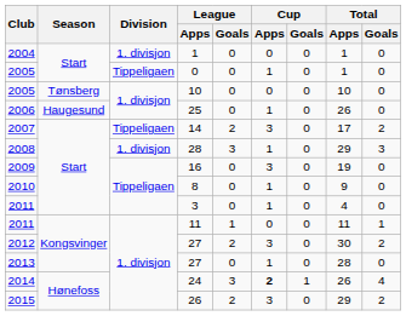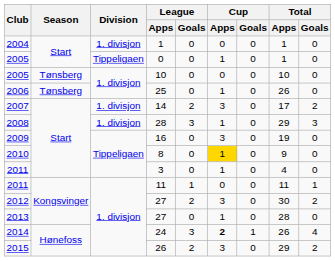25 | Season: Haugesund -> Tønsberg
14 | Division: Tippeligaen -> 1. divisjon
8 | Cup / Apps: no background -> gold background
